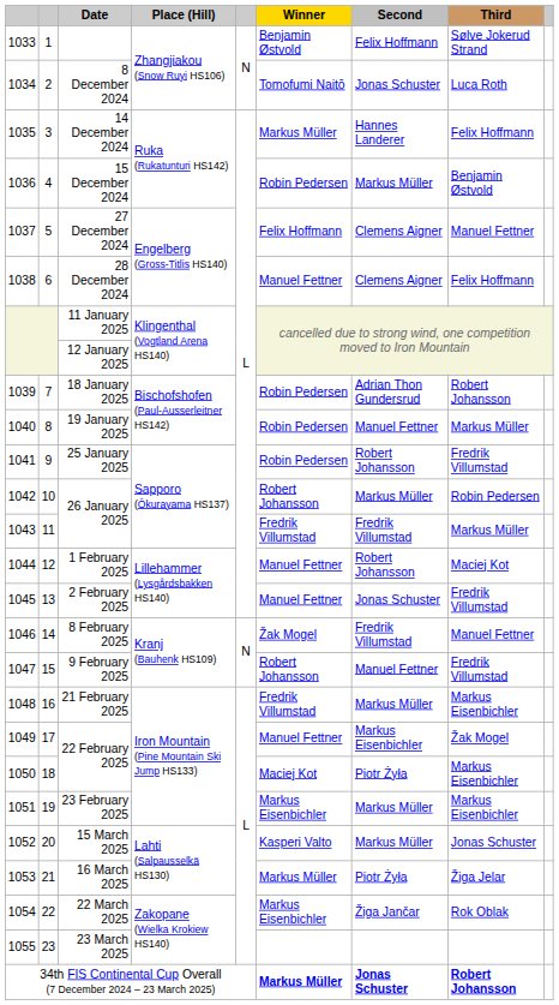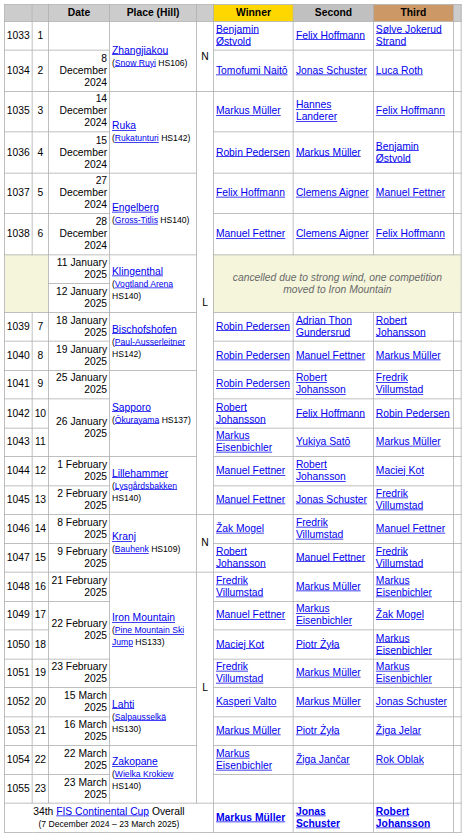1042 / 26 January 2025 | Second: Markus Müller -> Felix Hoffmann
1043 / 26 January 2025 | Winner: Fredrik Villumstad -> Markus Eisenbichler
1043 / 26 January 2025 | Second: Fredrik Villumstad -> Yukiya Satō
23 February 2025 | Winner: Markus Eisenbichler -> Fredrik Villumstad
